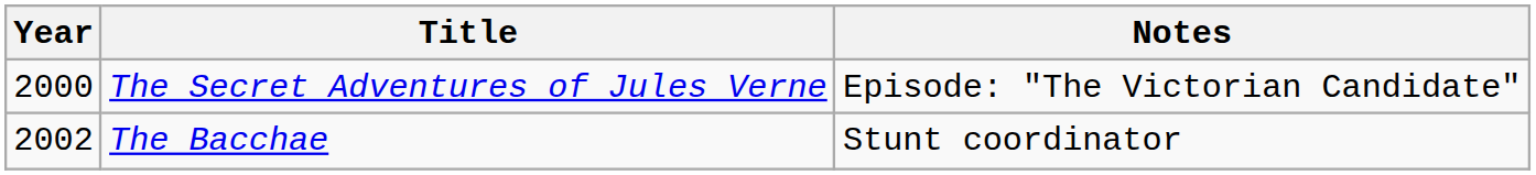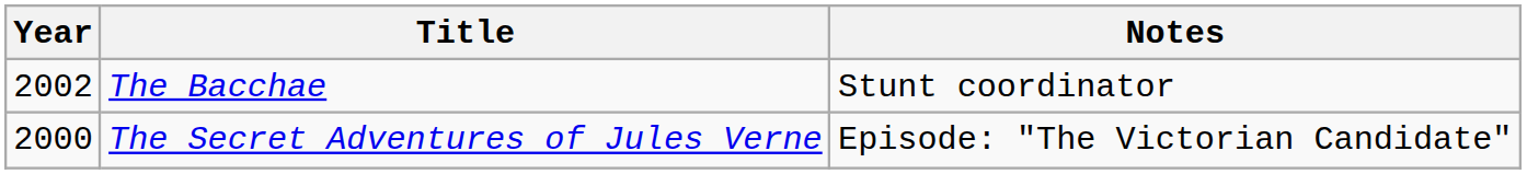rows swapped: The Secret Adventures of Jules Verne <-> The Bacchae
